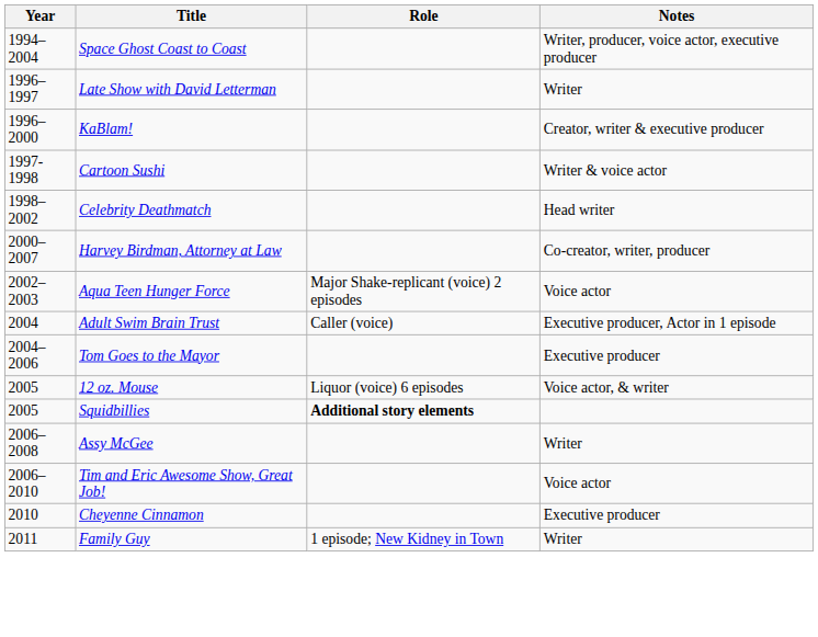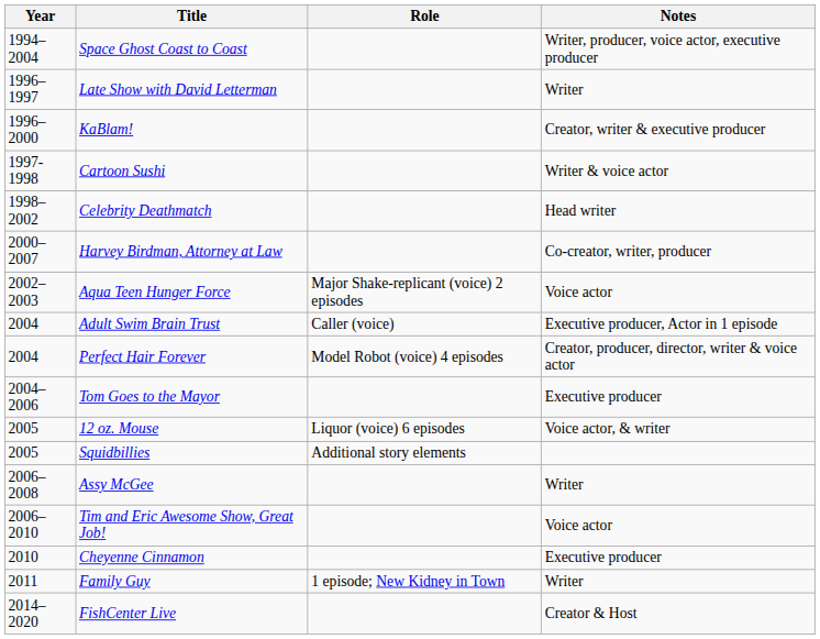+ row: 2004 | Perfect Hair Forever | Model Robot (voice) 4 episodes | Creator, producer, director, writer & voice actor
Squidbillies | Role: bold -> normal
+ row: 2014–2020 | FishCenter Live | Creator & Host
